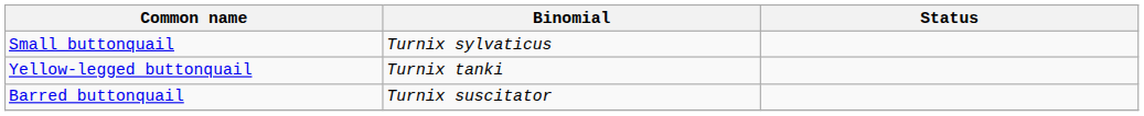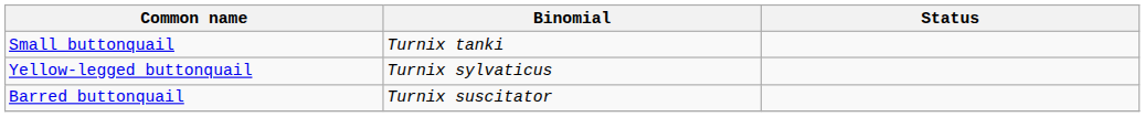Small buttonquail | Binomial: Turnix sylvaticus -> Turnix tanki
Yellow-legged buttonquail | Binomial: Turnix tanki -> Turnix sylvaticus
